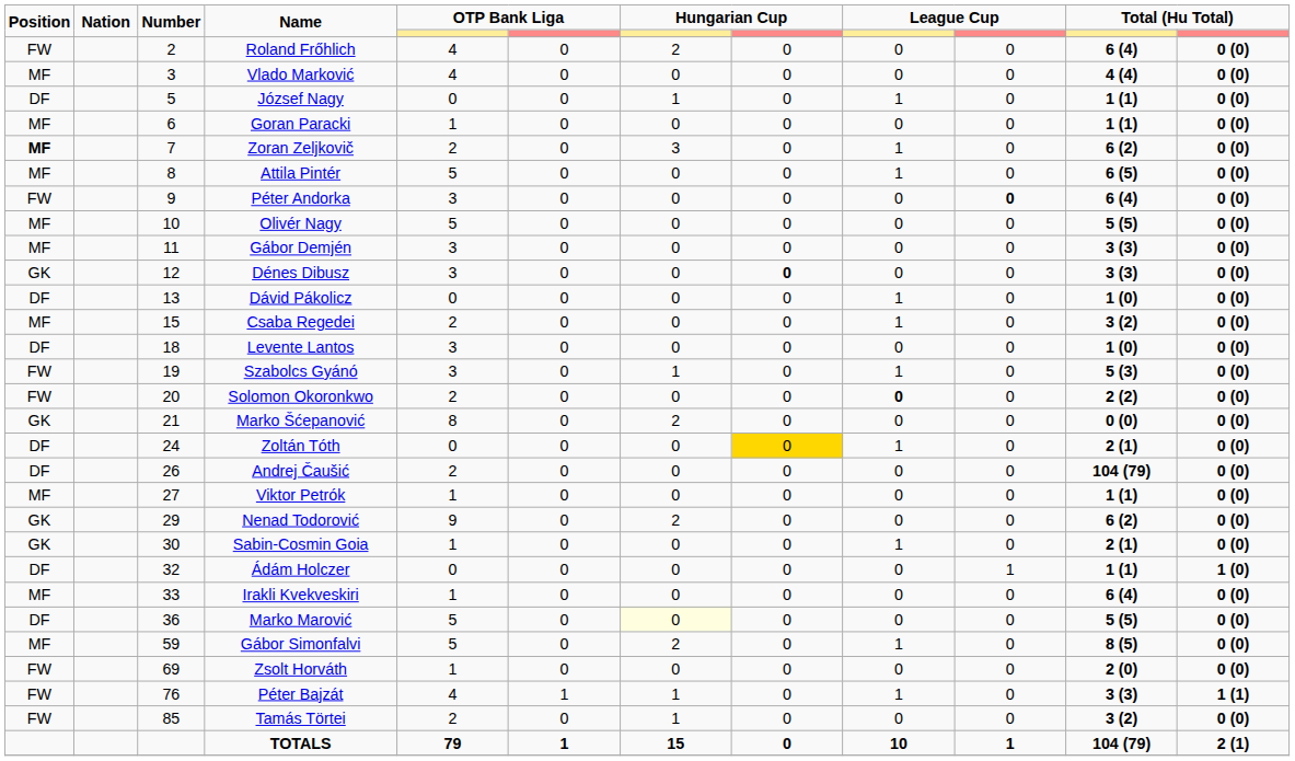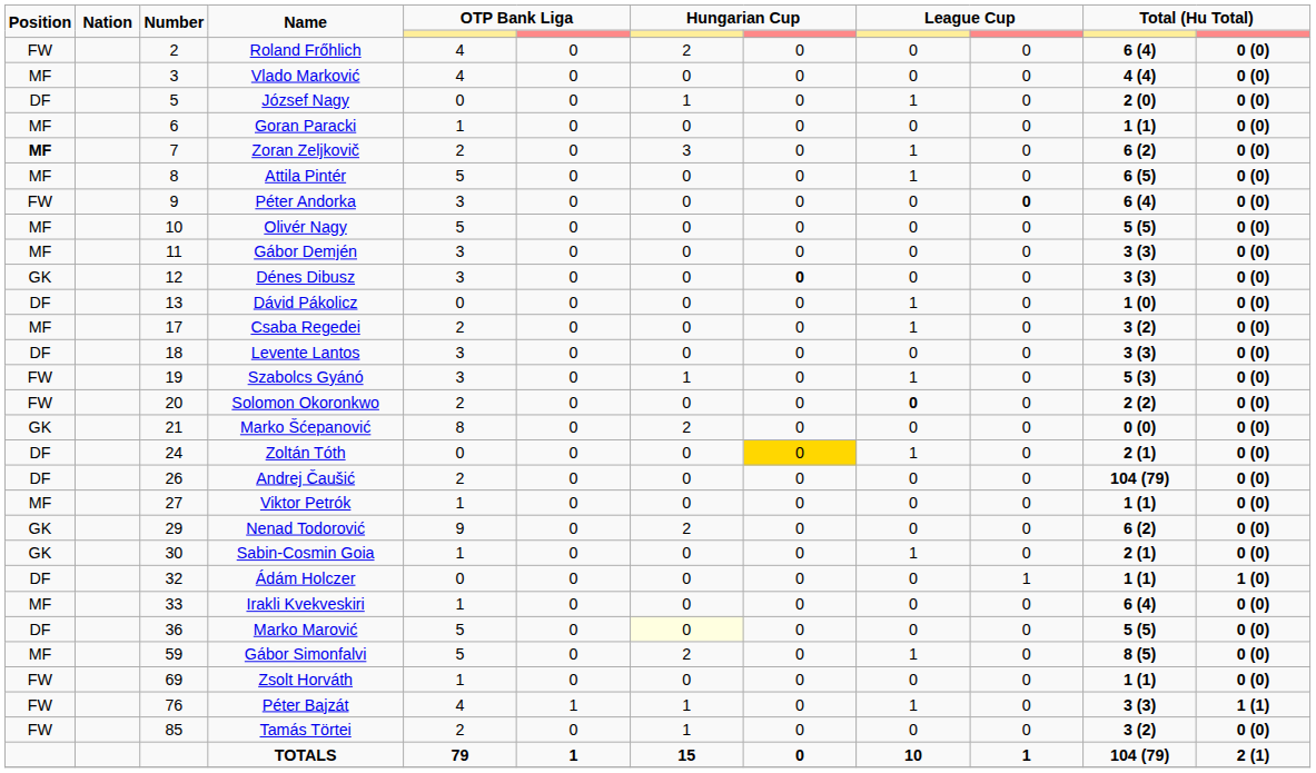József Nagy | column 11: 1 (1) -> 2 (0)
Csaba Regedei | Number: 15 -> 17
Levente Lantos | column 11: 1 (0) -> 3 (3)
Zsolt Horváth | column 11: 2 (0) -> 1 (1)
